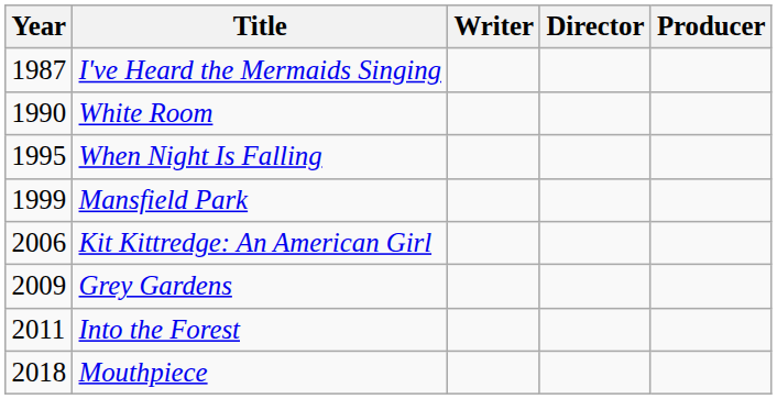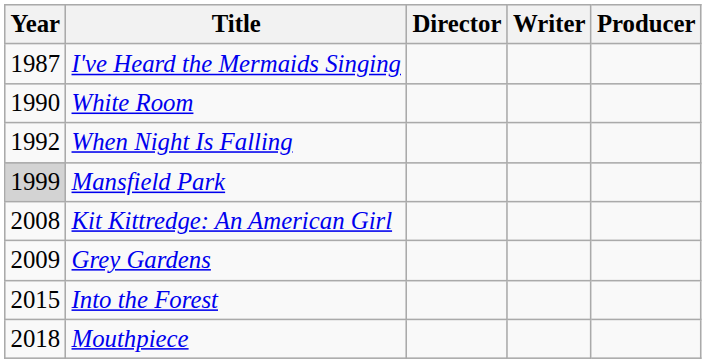columns swapped: Director <-> Writer
When Night Is Falling | Year: 1995 -> 1992
Mansfield Park | Year: no background -> lightgrey background
Kit Kittredge: An American Girl | Year: 2006 -> 2008
Into the Forest | Year: 2011 -> 2015
